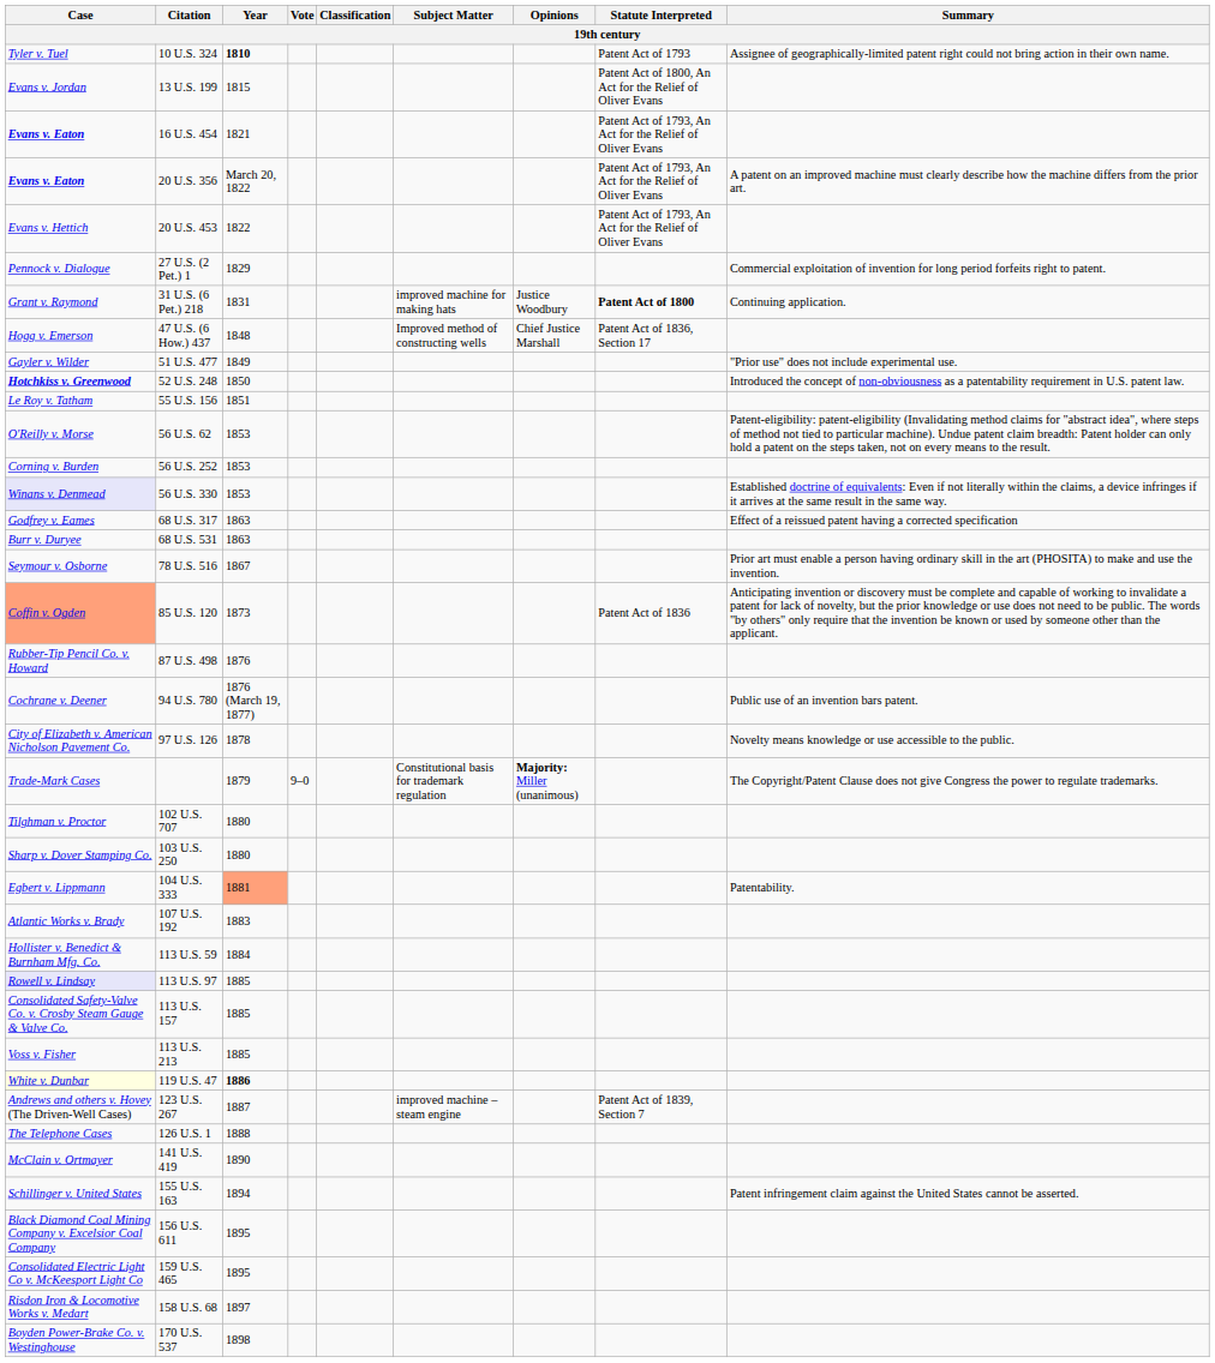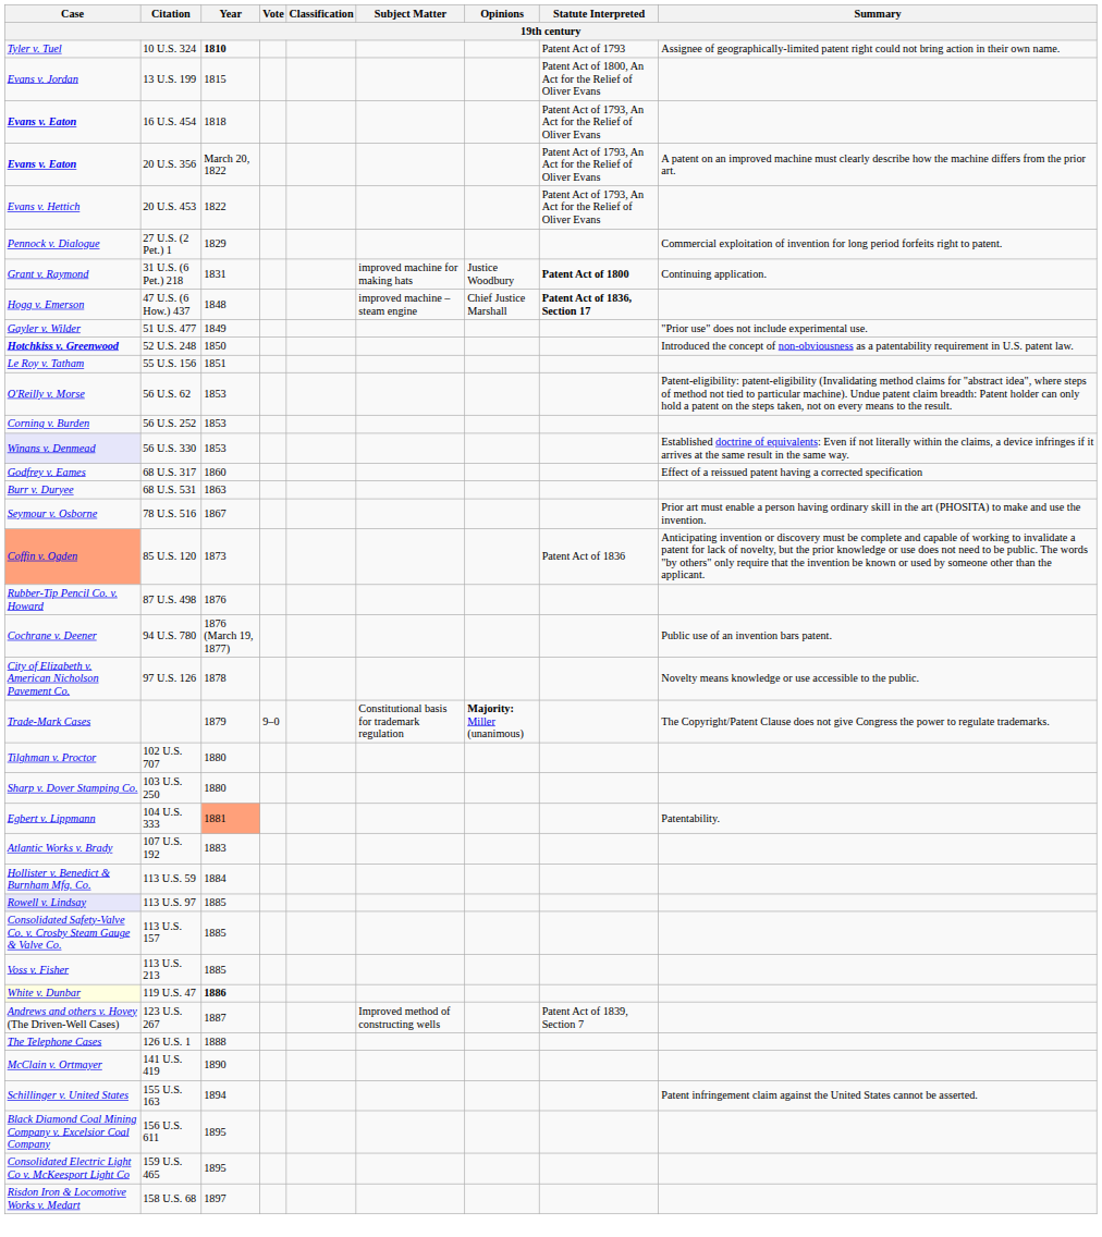16 U.S. 454 | Year: 1821 -> 1818
47 U.S. (6 How.) 437 | Subject Matter: Improved method of constructing wells -> improved machine – steam engine
47 U.S. (6 How.) 437 | Statute Interpreted: normal -> bold
68 U.S. 317 | Year: 1863 -> 1860
123 U.S. 267 | Subject Matter: improved machine – steam engine -> Improved method of constructing wells
- row: Boyden Power-Brake Co. v. Westinghouse | 170 U.S. 537 | 1898
